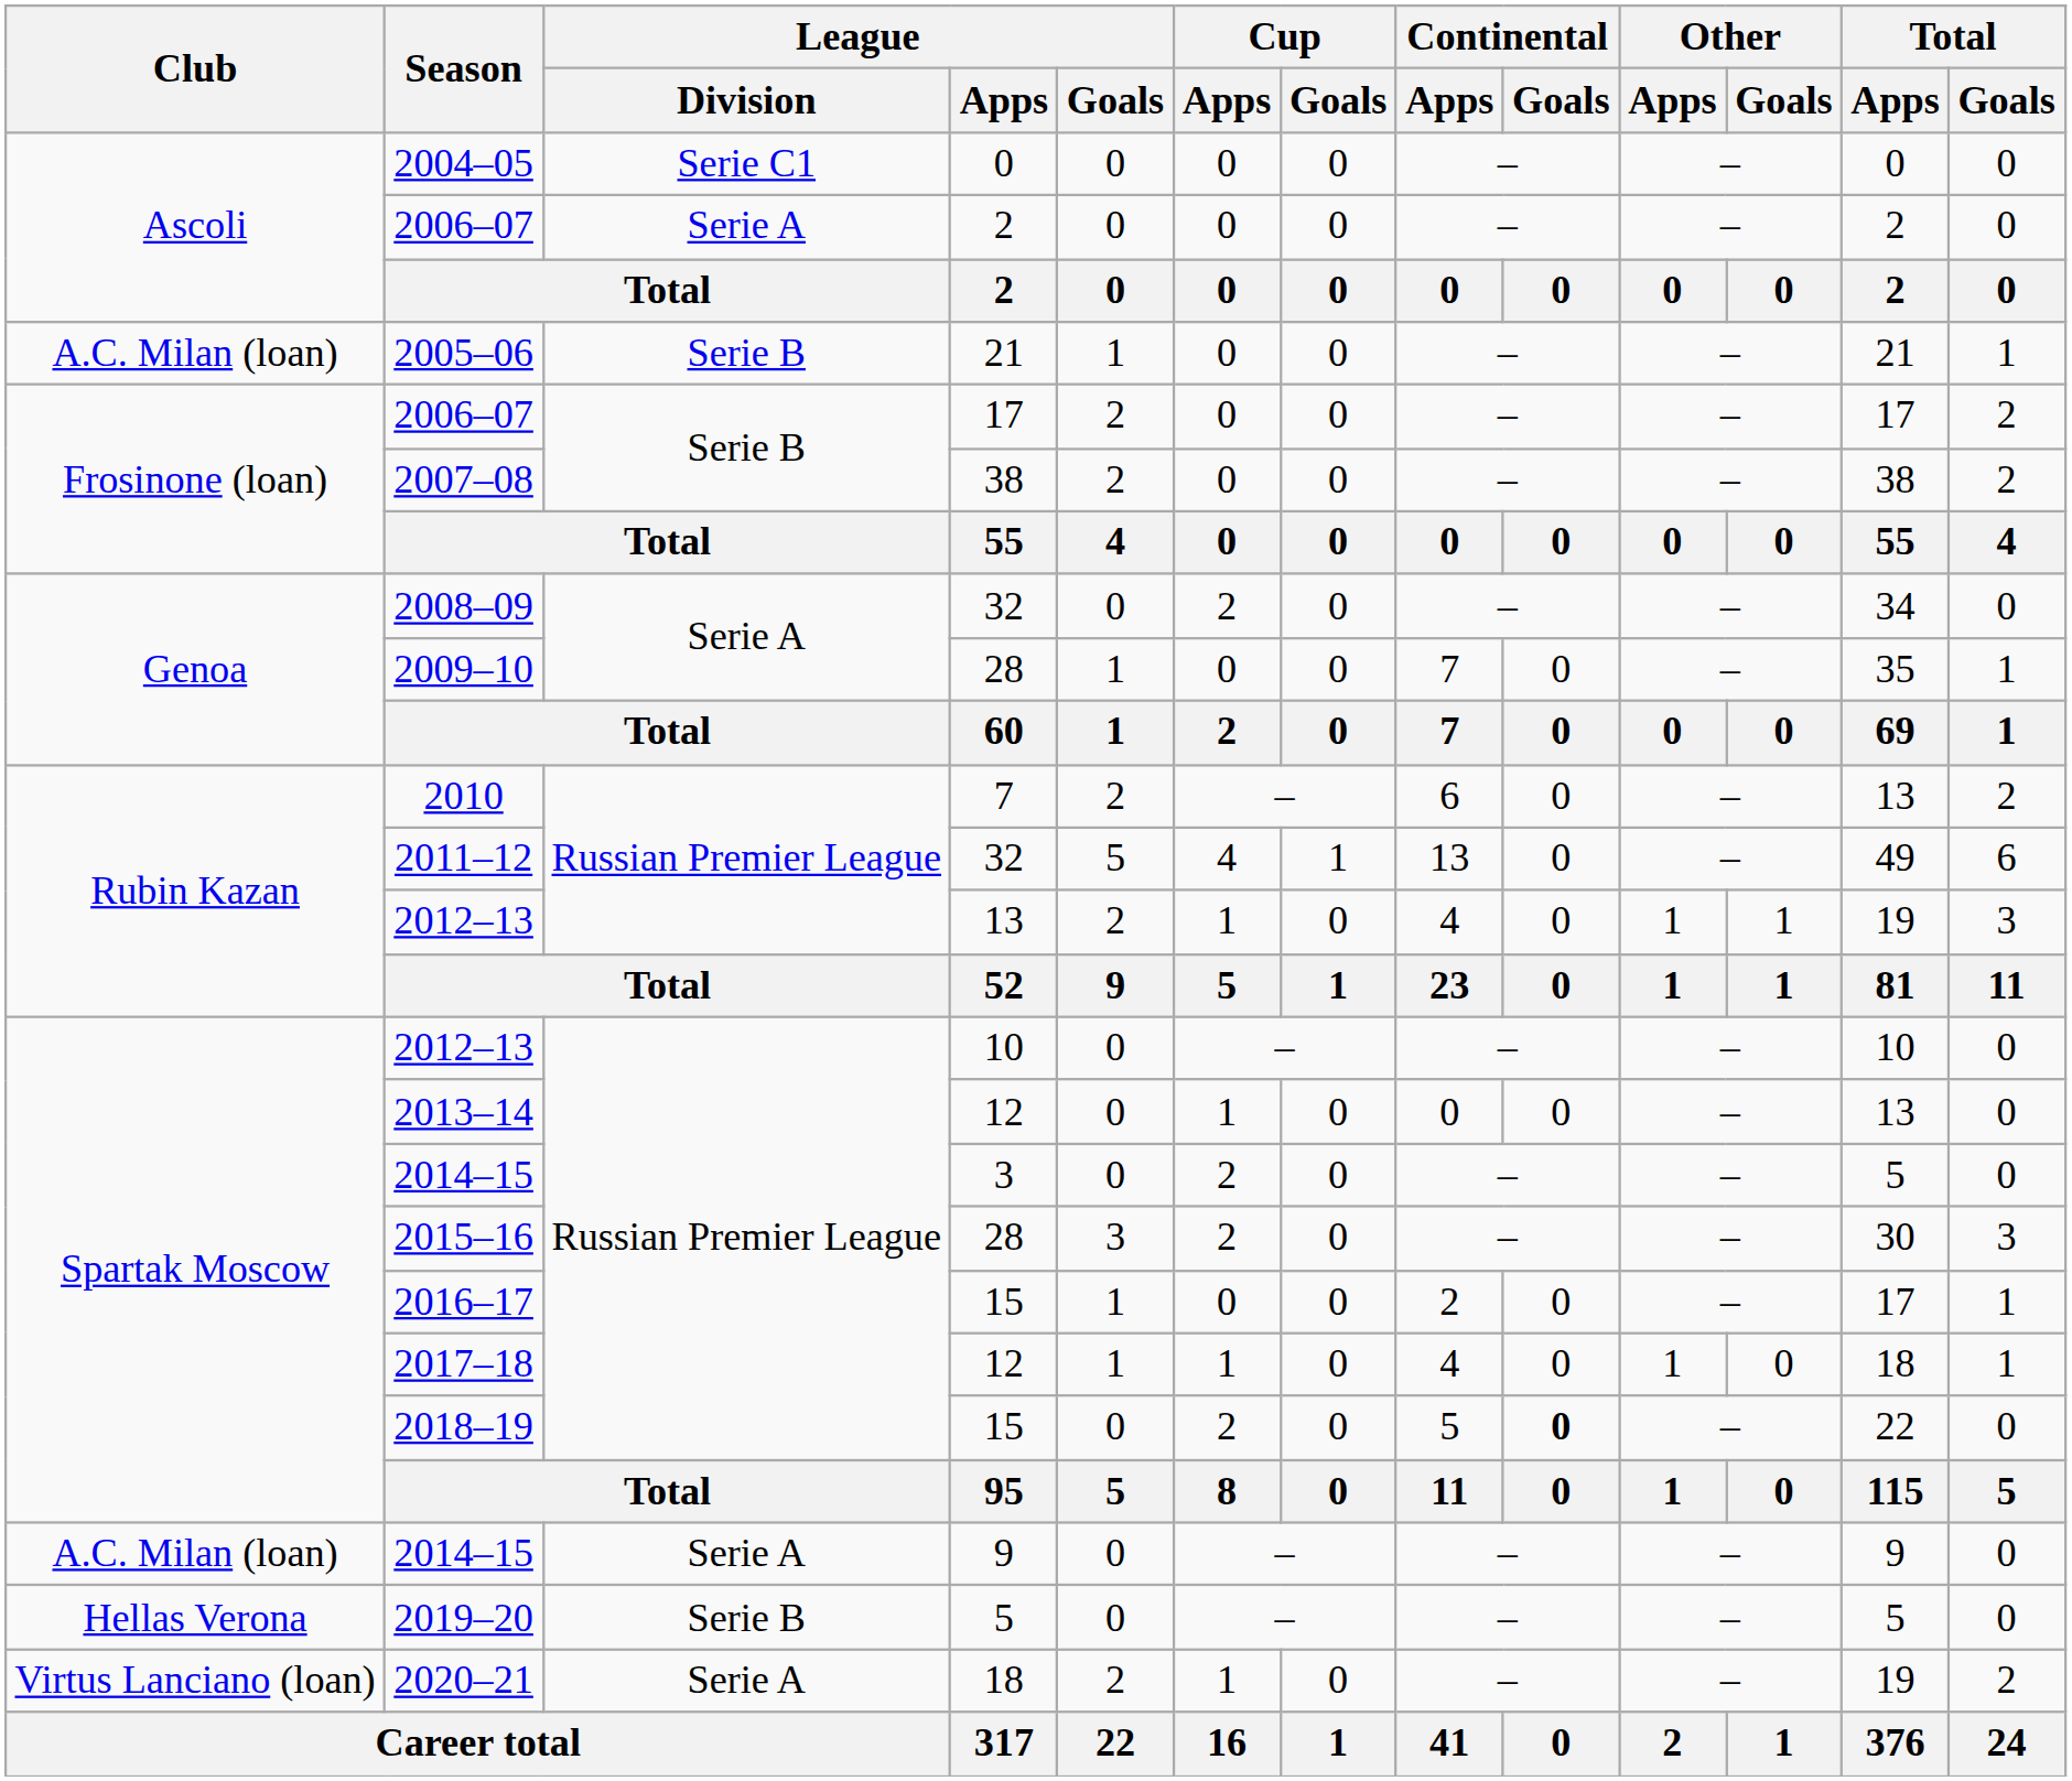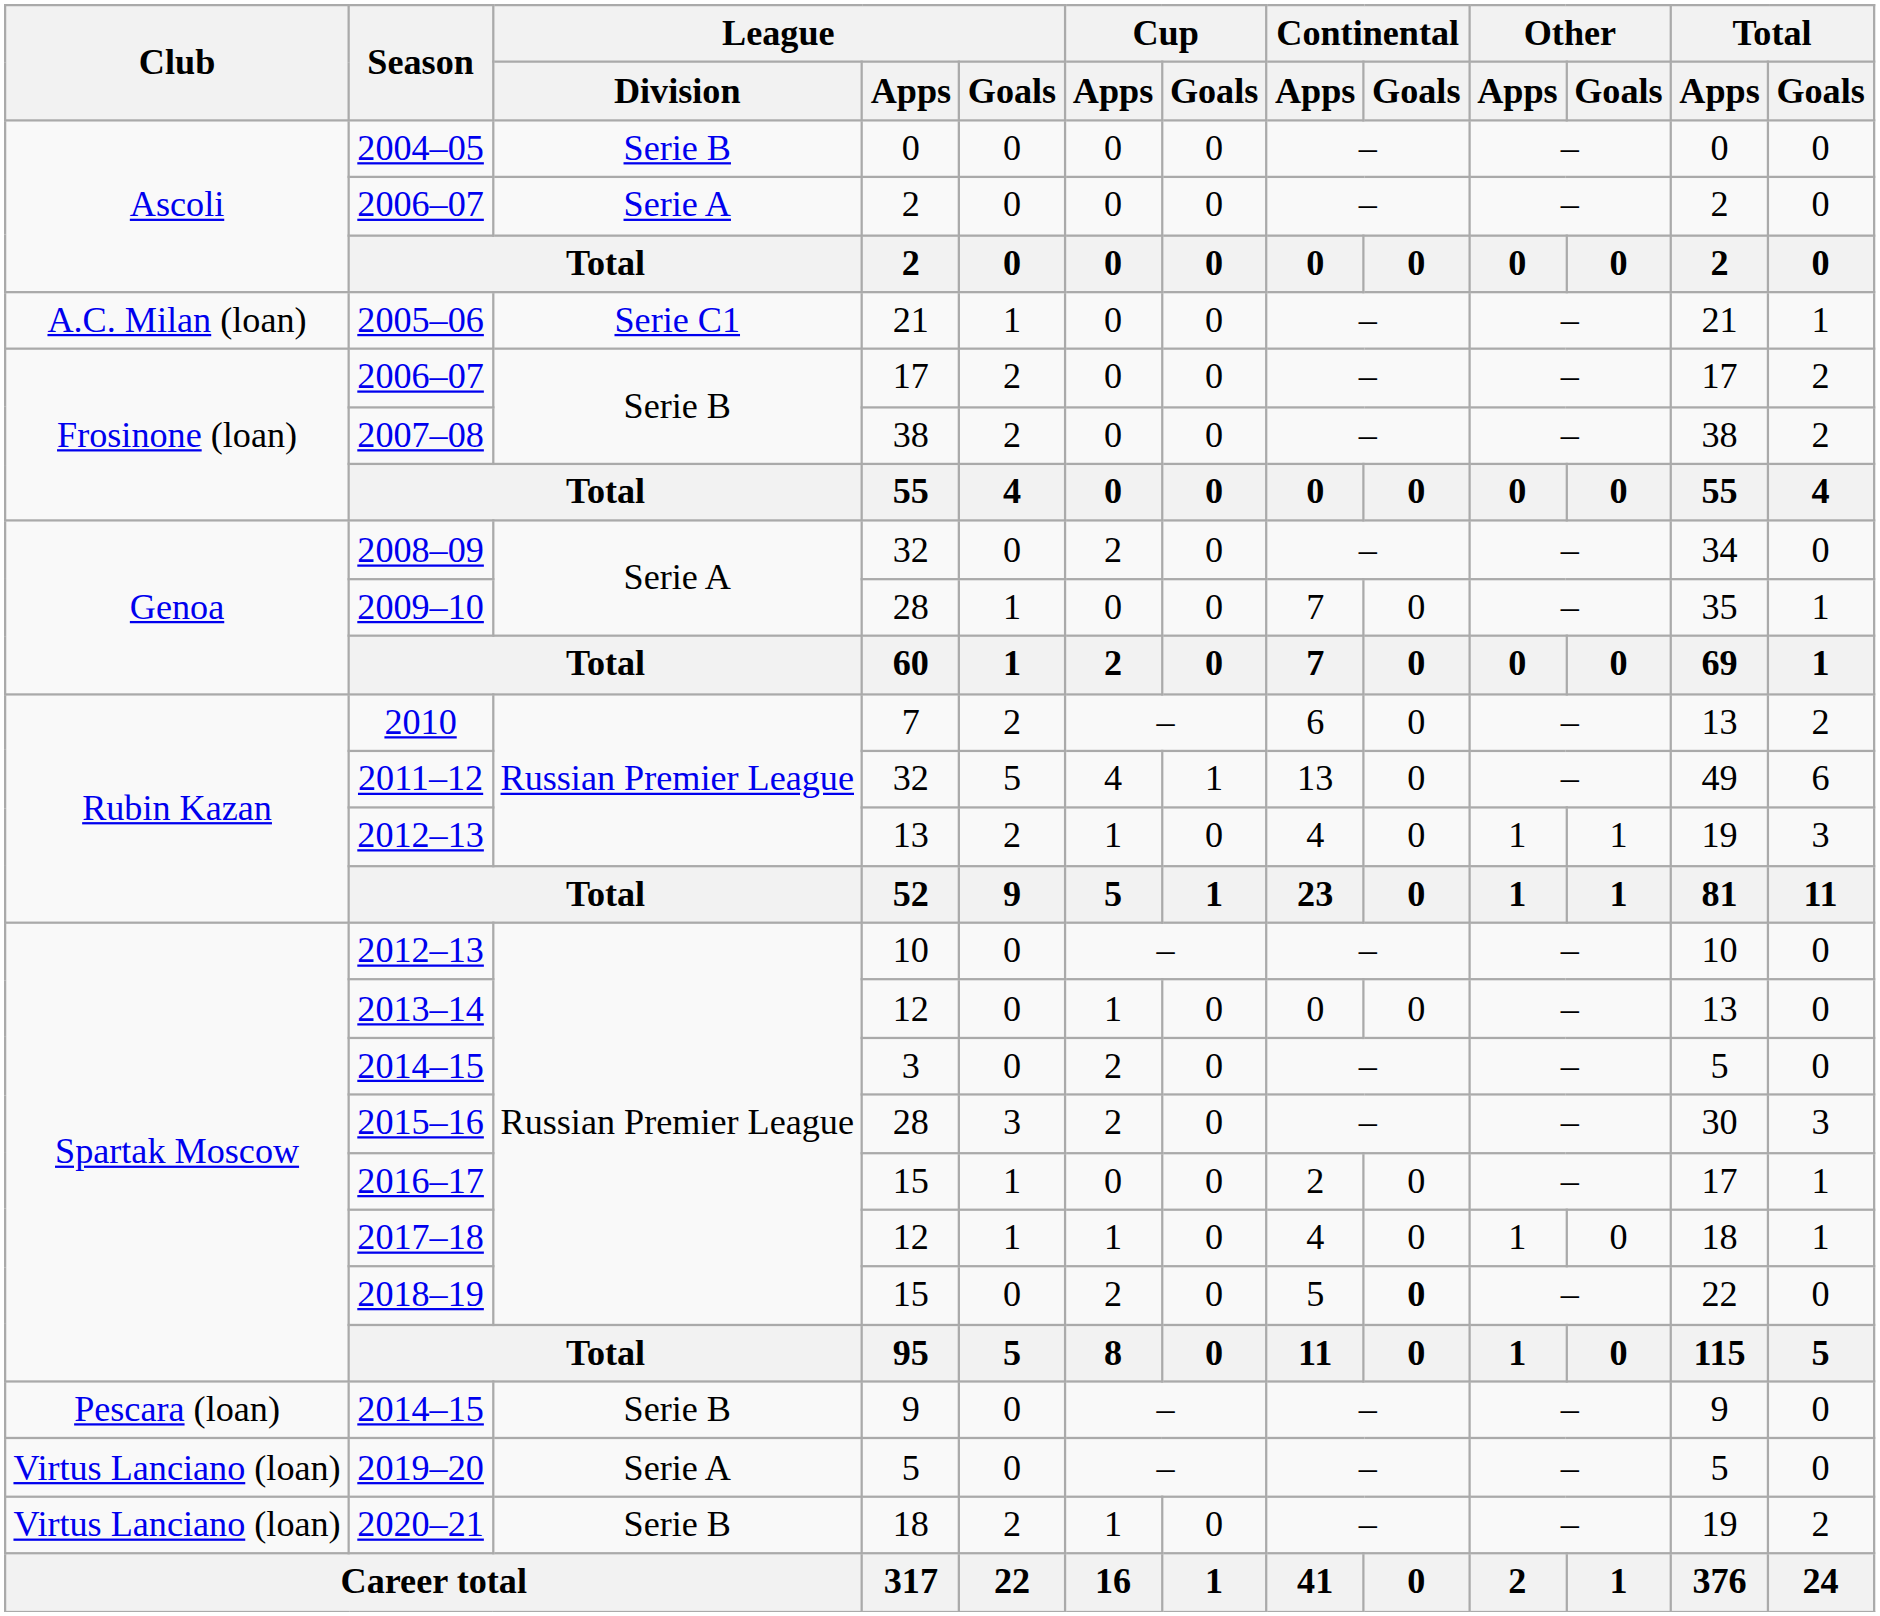2004–05 | League / Division: Serie C1 -> Serie B
2005–06 | League / Division: Serie B -> Serie C1
2014–15 / 9 | Club: A.C. Milan (loan) -> Pescara (loan)
2014–15 / 9 | League / Division: Serie A -> Serie B
2019–20 | Club: Hellas Verona -> Virtus Lanciano (loan)
2019–20 | League / Division: Serie B -> Serie A
2020–21 | League / Division: Serie A -> Serie B
